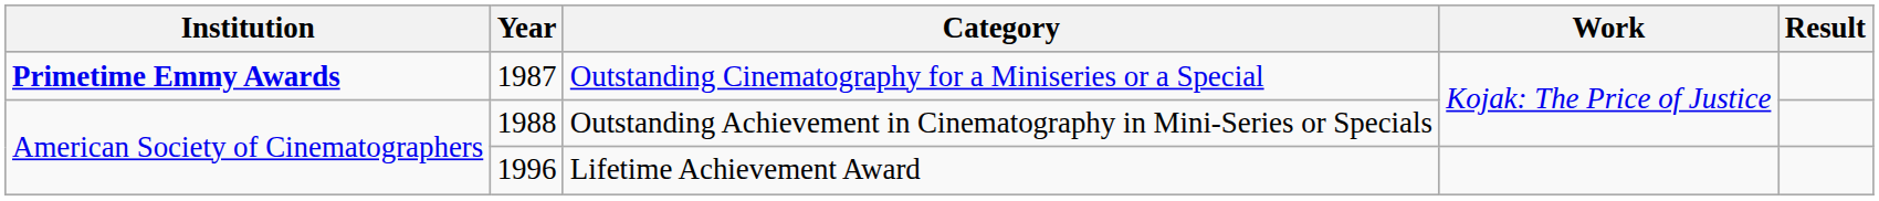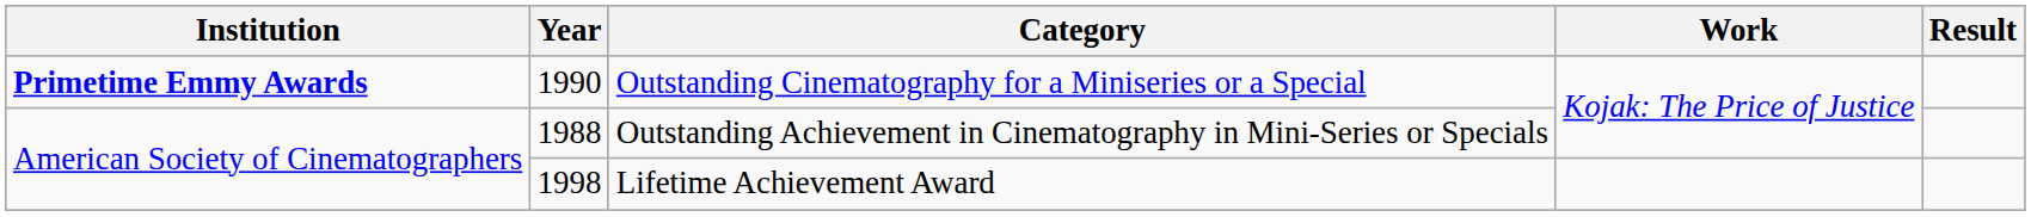Outstanding Cinematography for a Miniseries or a Special | Year: 1987 -> 1990
Lifetime Achievement Award | Year: 1996 -> 1998
